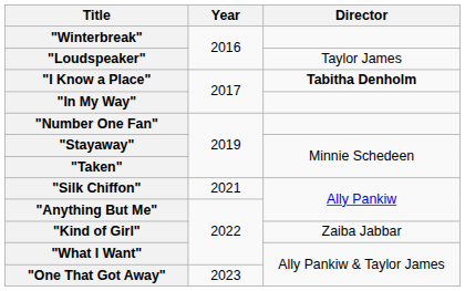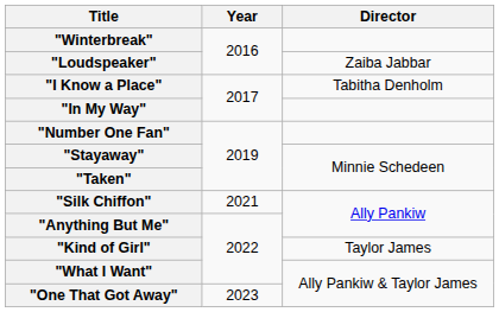"Loudspeaker" | Director: Taylor James -> Zaiba Jabbar
"I Know a Place" | Director: bold -> normal
"Kind of Girl" | Director: Zaiba Jabbar -> Taylor James
